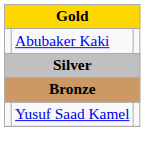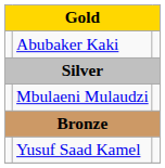+ row: Mbulaeni Mulaudzi
